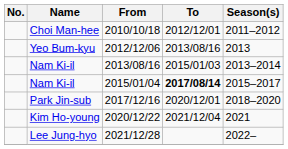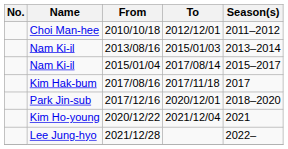- row: Yeo Bum-kyu | 2012/12/06 | 2013/08/16 | 2013
2015/01/04 | To: bold -> normal
+ row: Kim Hak-bum | 2017/08/16 | 2017/11/18 | 2017
